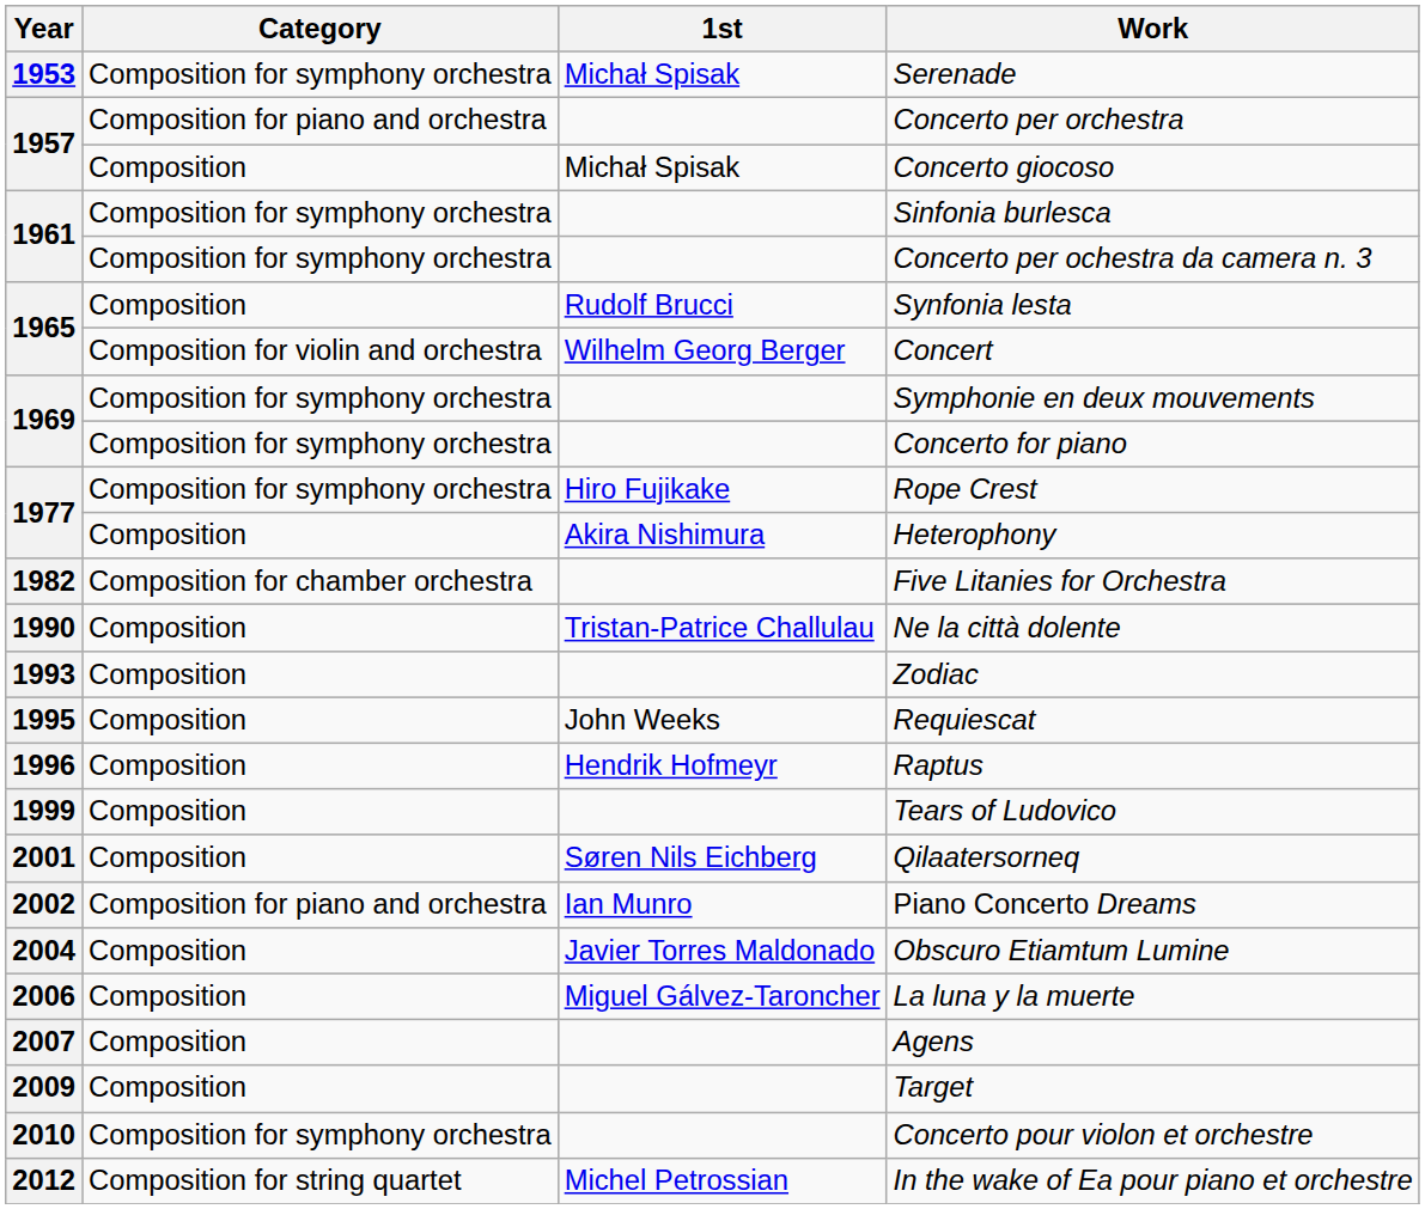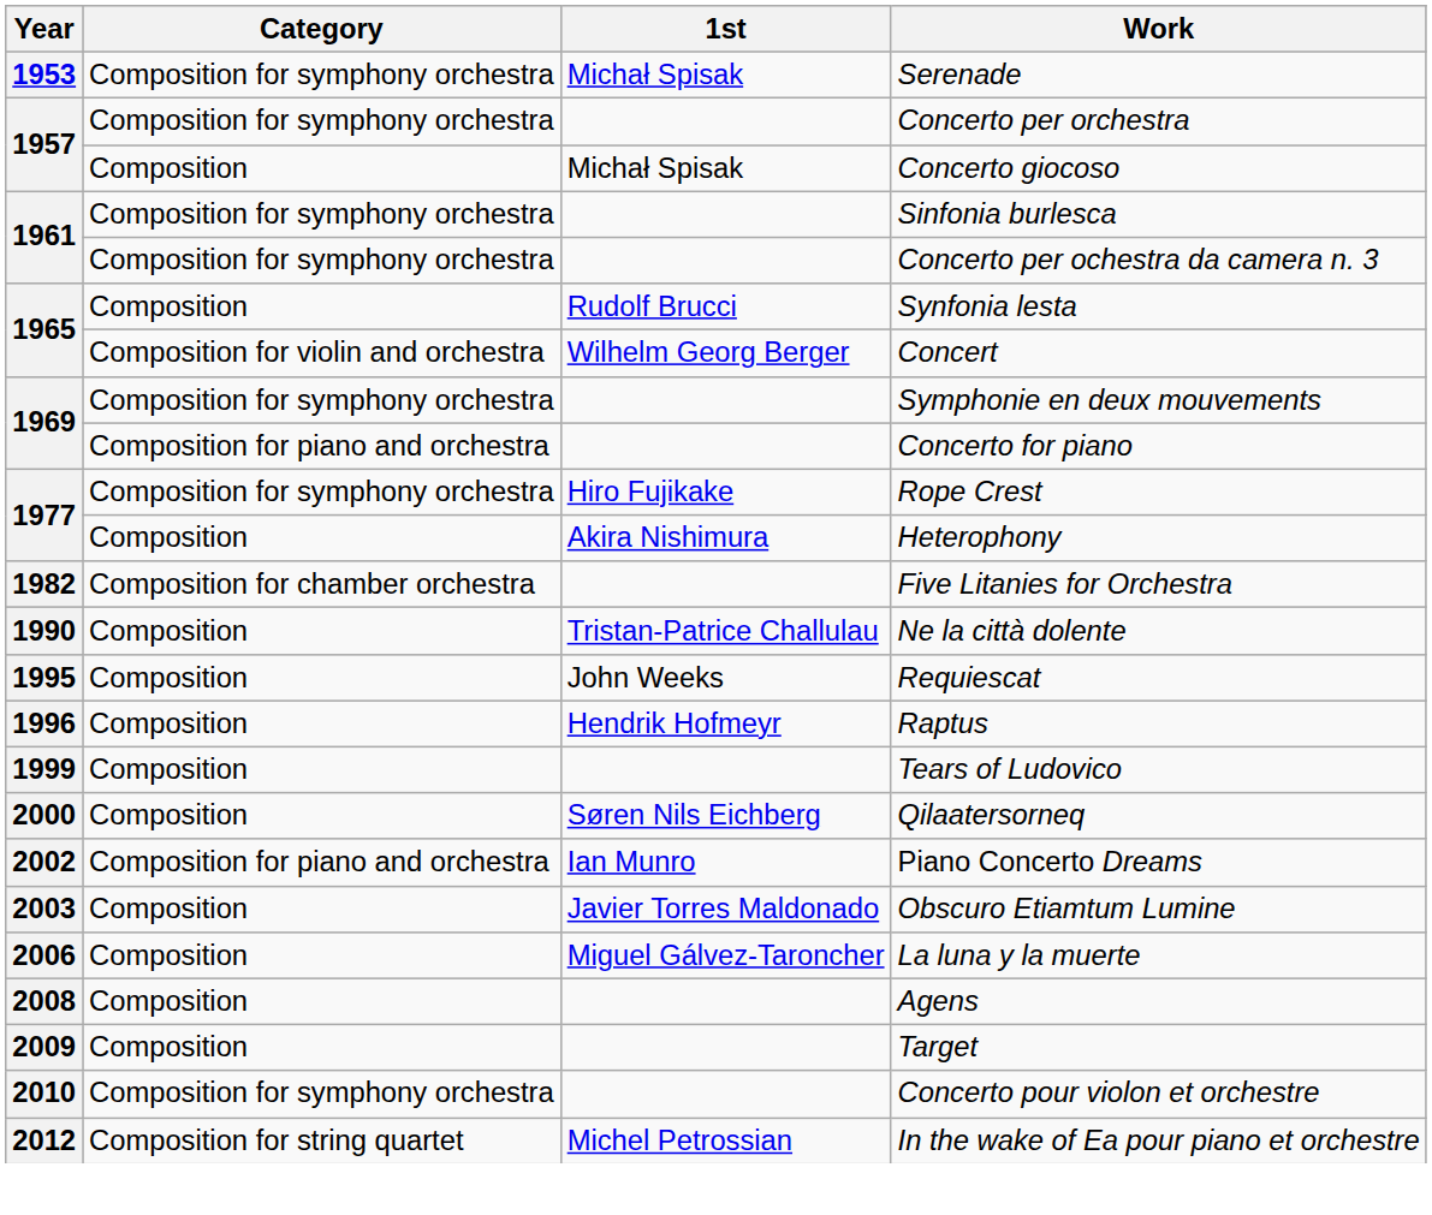Concerto per orchestra | Category: Composition for piano and orchestra -> Composition for symphony orchestra
Concerto for piano | Category: Composition for symphony orchestra -> Composition for piano and orchestra
- row: 1993 | Composition | Zodiac
Qilaatersorneq | Year: 2001 -> 2000
Obscuro Etiamtum Lumine | Year: 2004 -> 2003
Agens | Year: 2007 -> 2008
